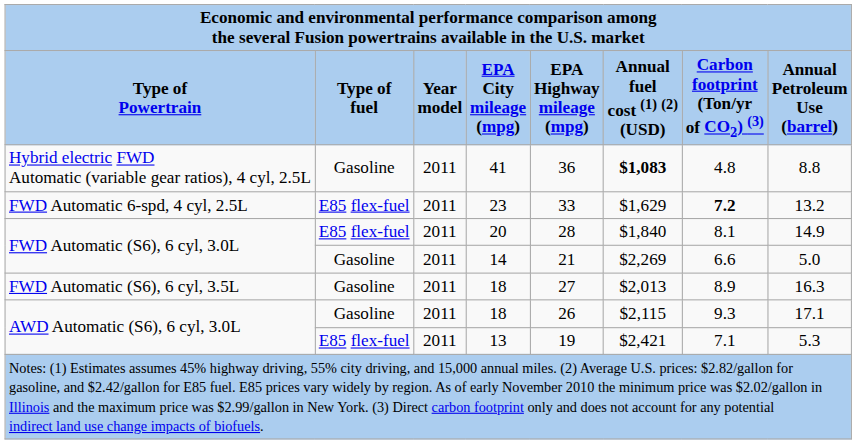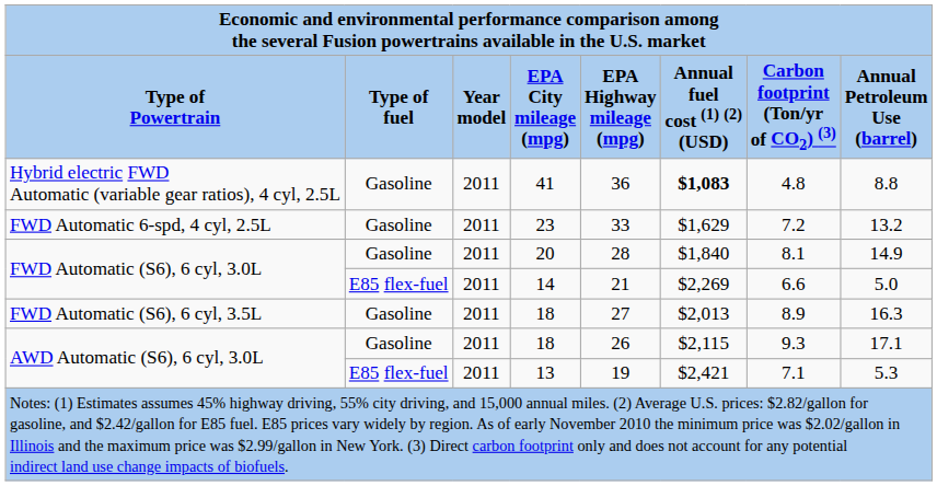23 | Type of fuel: E85 flex-fuel -> Gasoline
23 | Carbon footprint (Ton/yr of CO2) (3): bold -> normal
20 | Type of fuel: E85 flex-fuel -> Gasoline
14 | Type of fuel: Gasoline -> E85 flex-fuel
